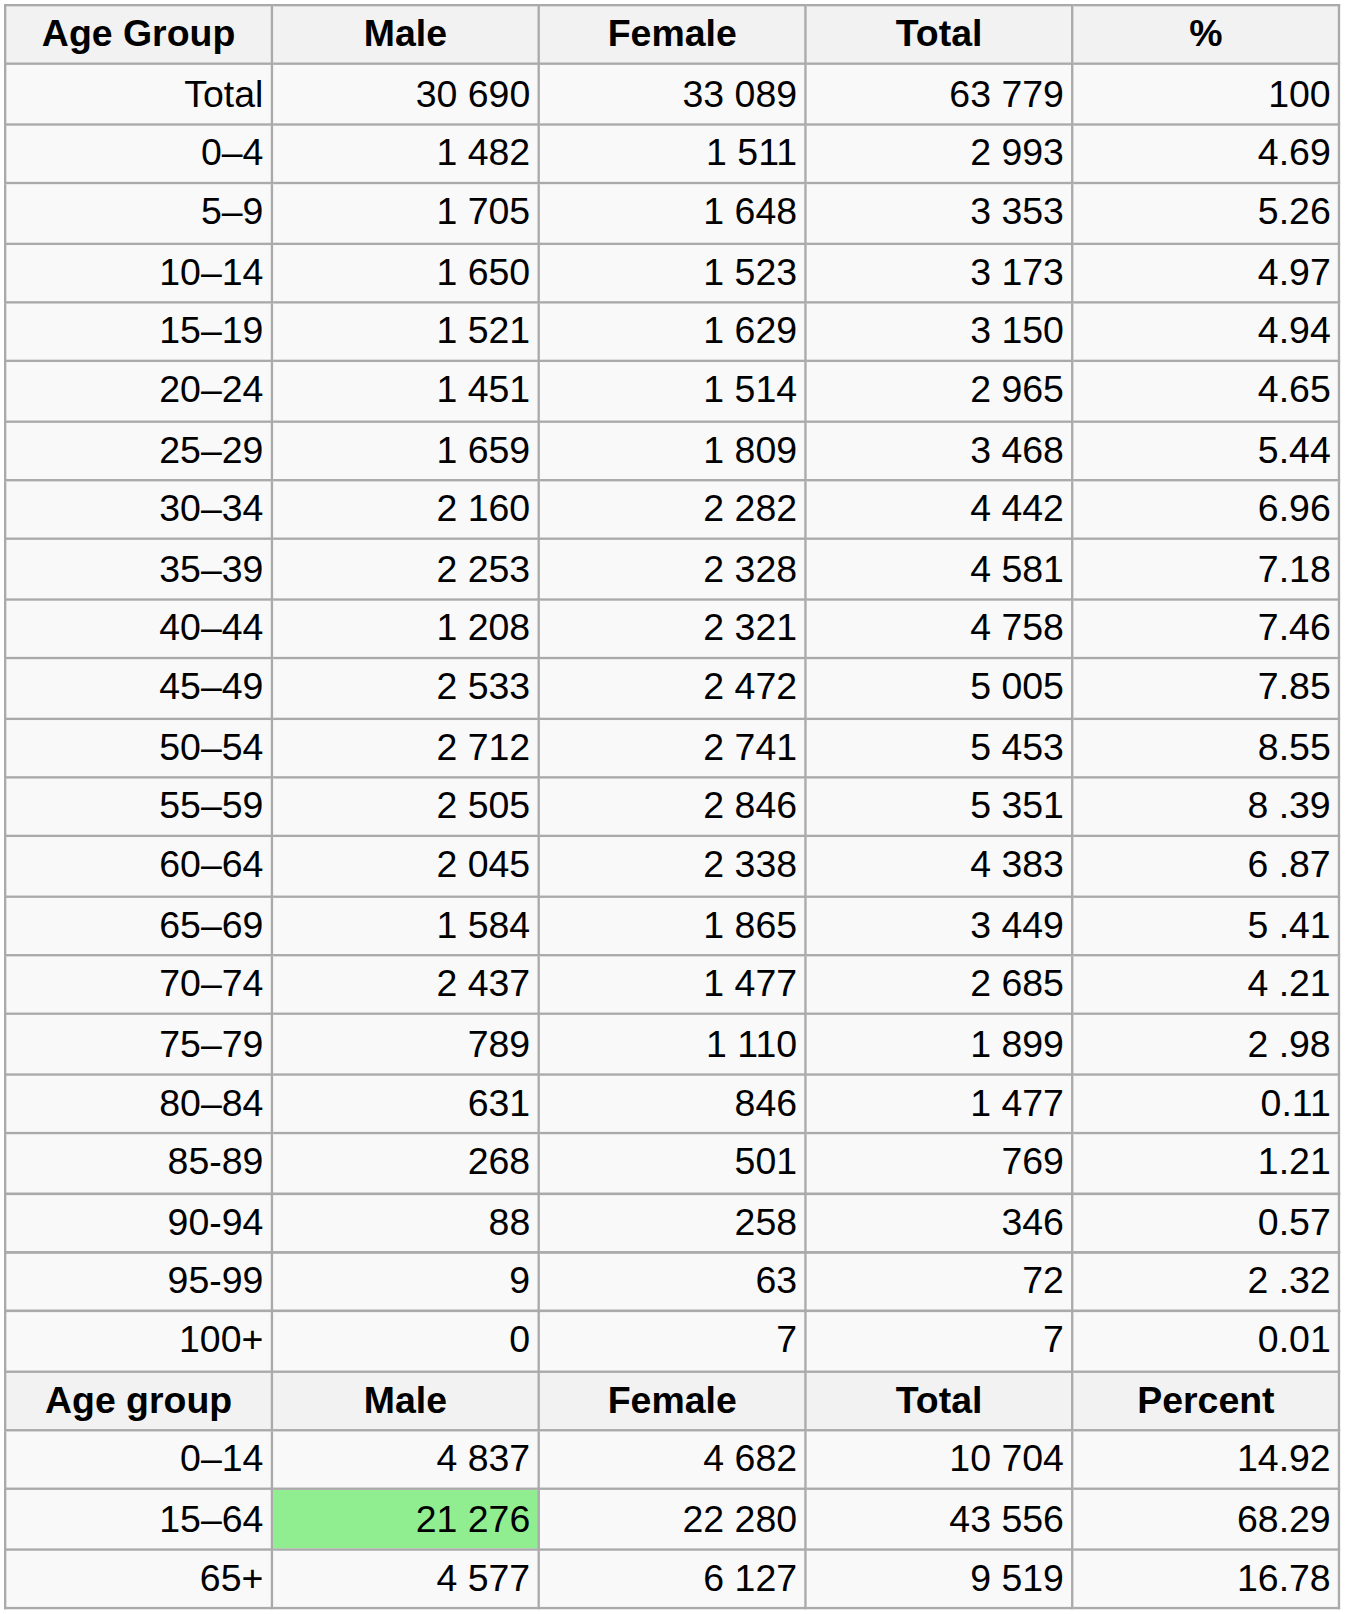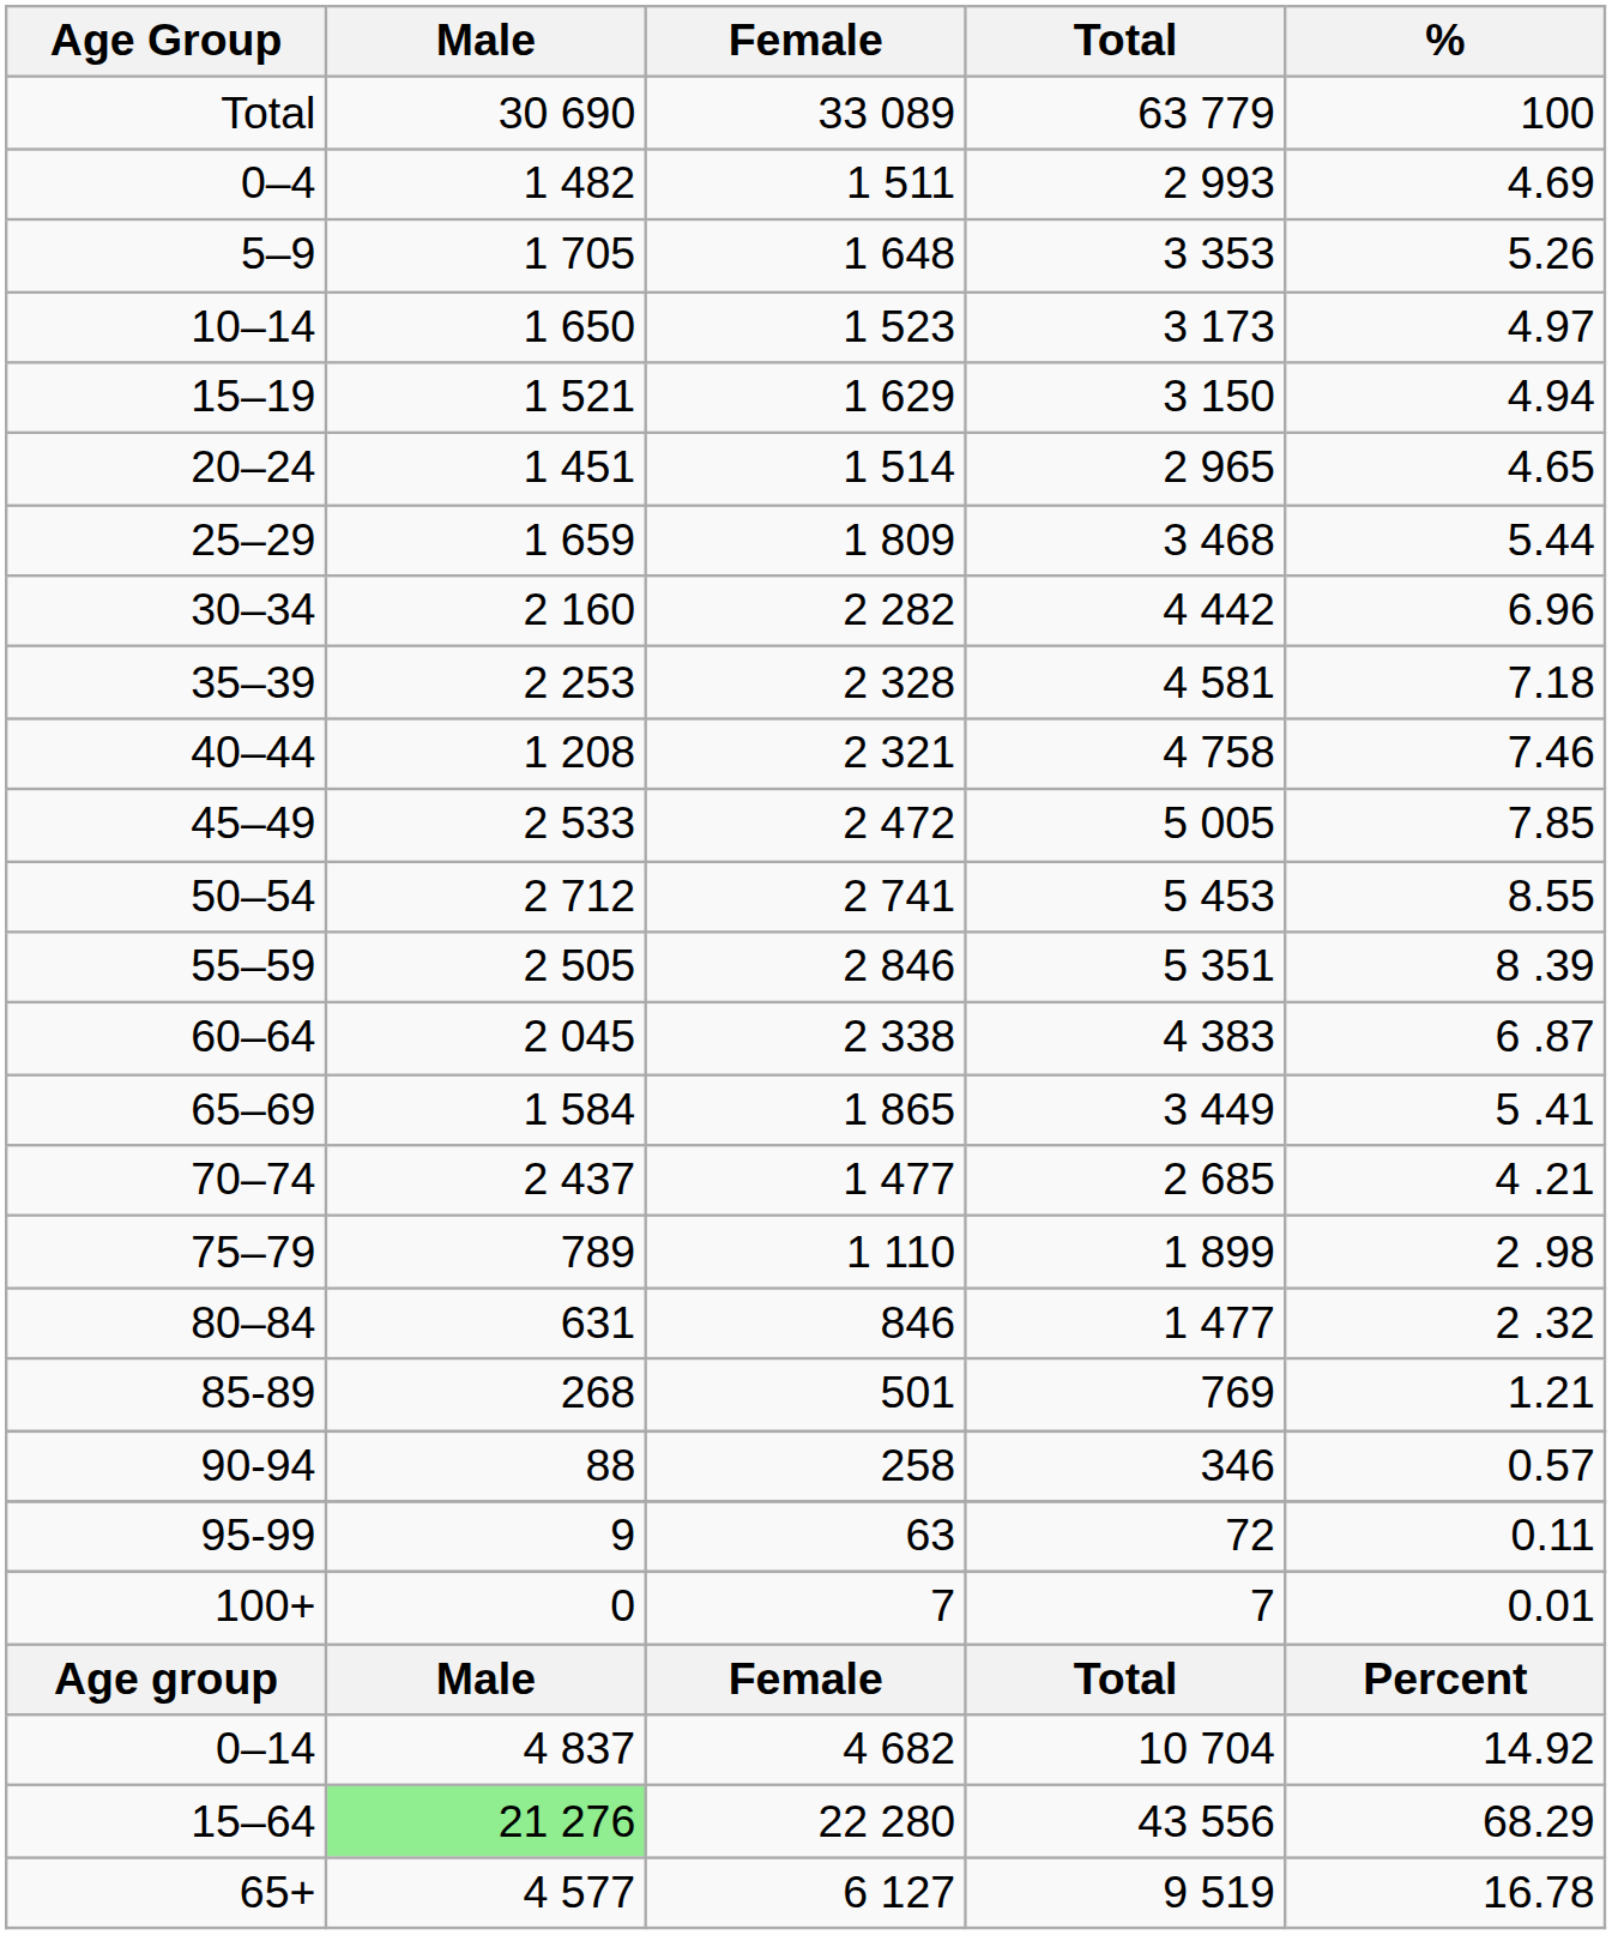80–84 | %: 0.11 -> 2 .32
95-99 | %: 2 .32 -> 0.11
